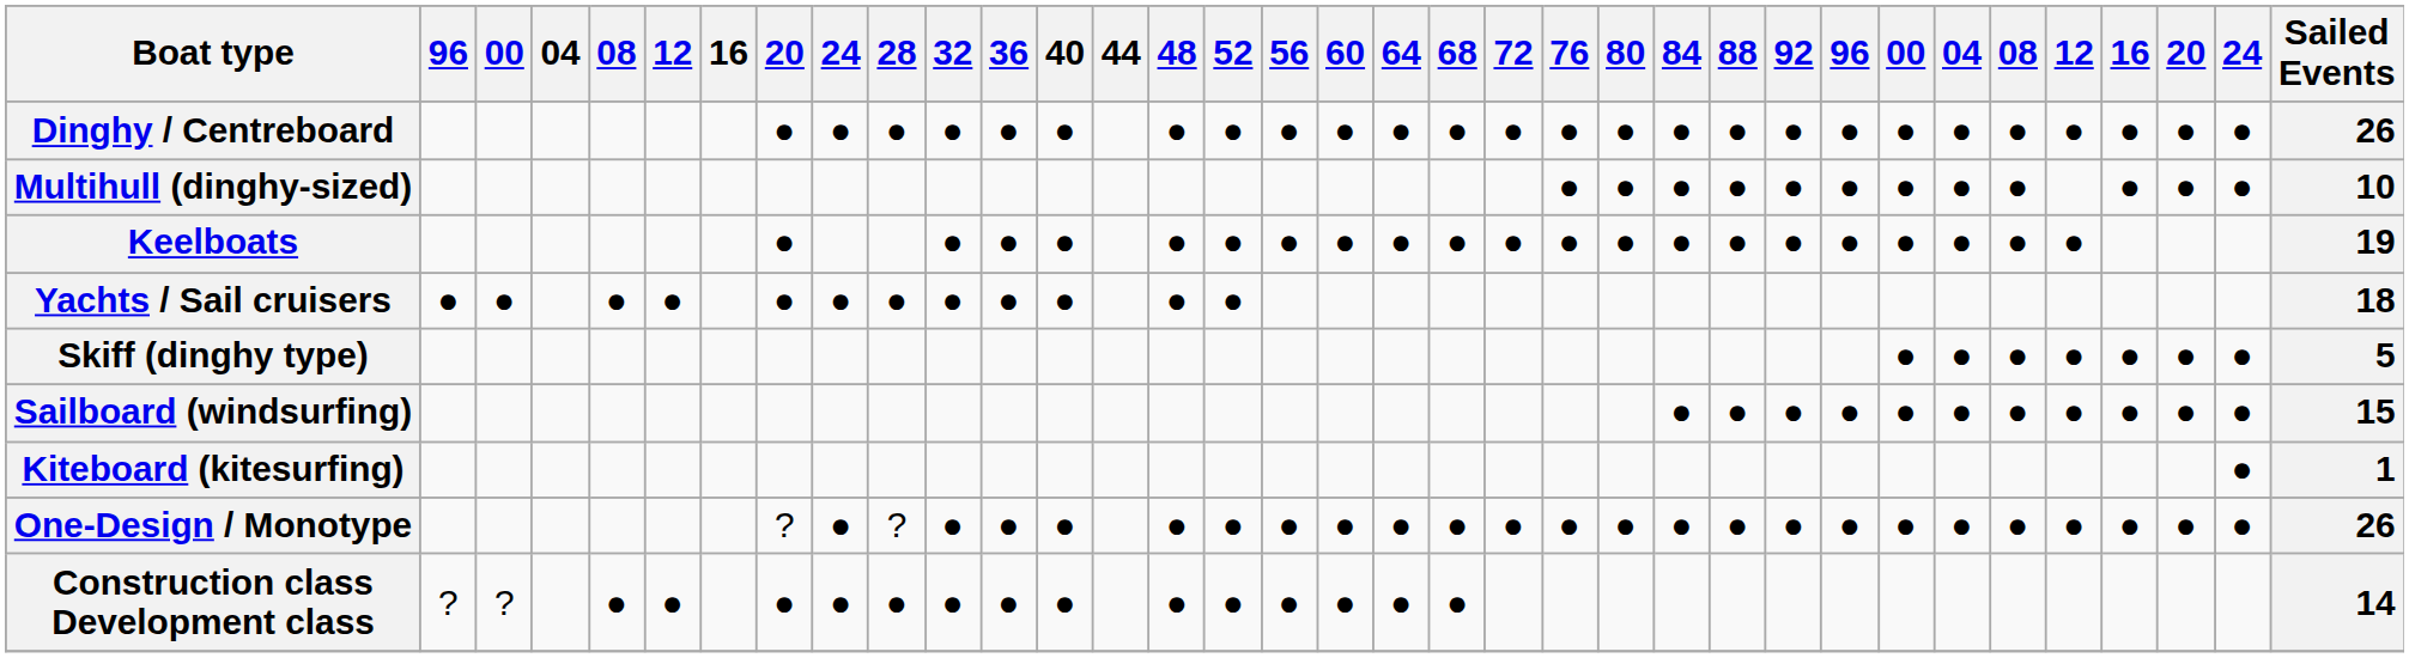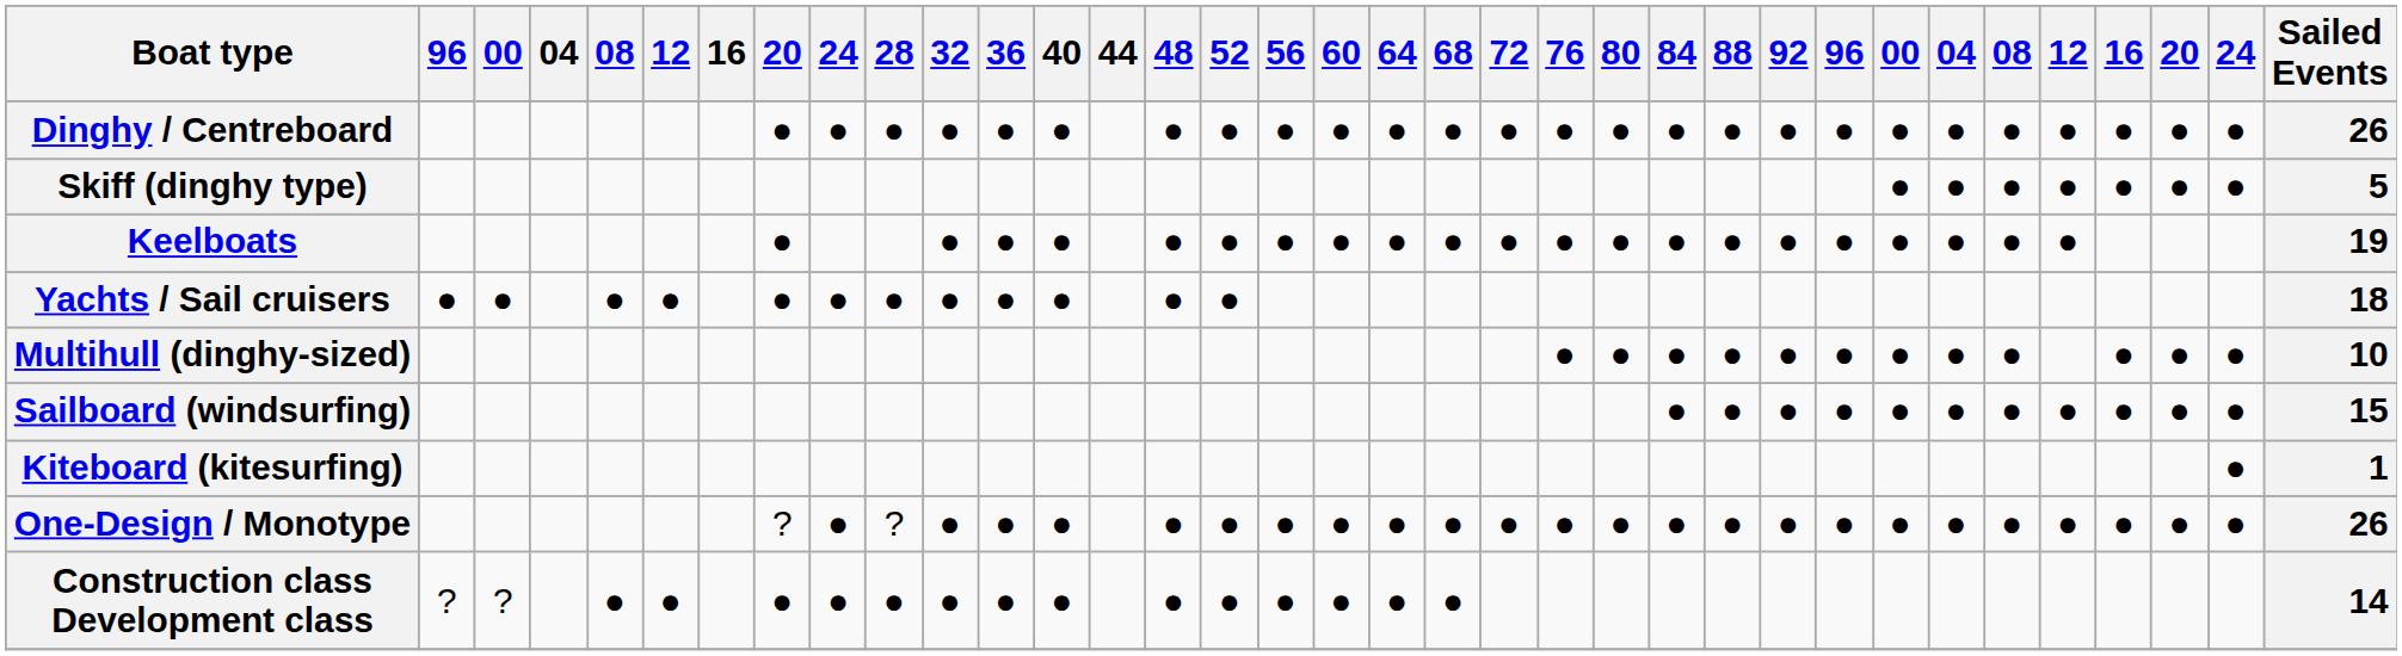rows swapped: Skiff (dinghy type) <-> Multihull (dinghy-sized)
